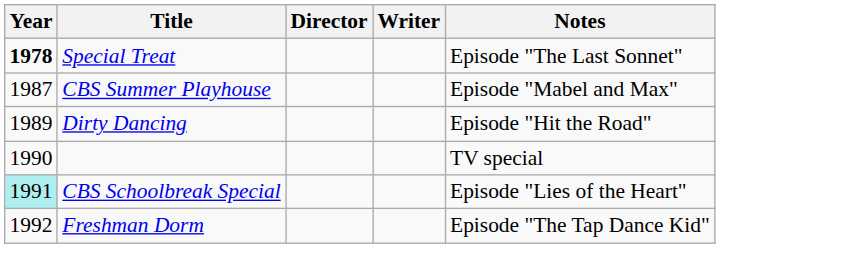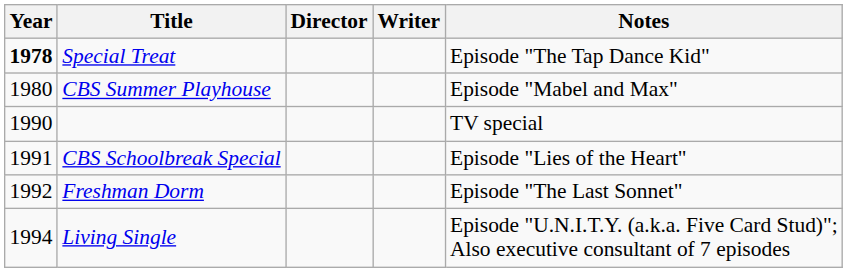Special Treat | Notes: Episode "The Last Sonnet" -> Episode "The Tap Dance Kid"
CBS Summer Playhouse | Year: 1987 -> 1980
- row: 1989 | Dirty Dancing | Episode "Hit the Road"
CBS Schoolbreak Special | Year: paleturquoise background -> no background
Freshman Dorm | Notes: Episode "The Tap Dance Kid" -> Episode "The Last Sonnet"
+ row: 1994 | Living Single | Episode "U.N.I.T.Y. (a.k.a. Five Card Stud)"; Also executive consultant of 7 episodes
